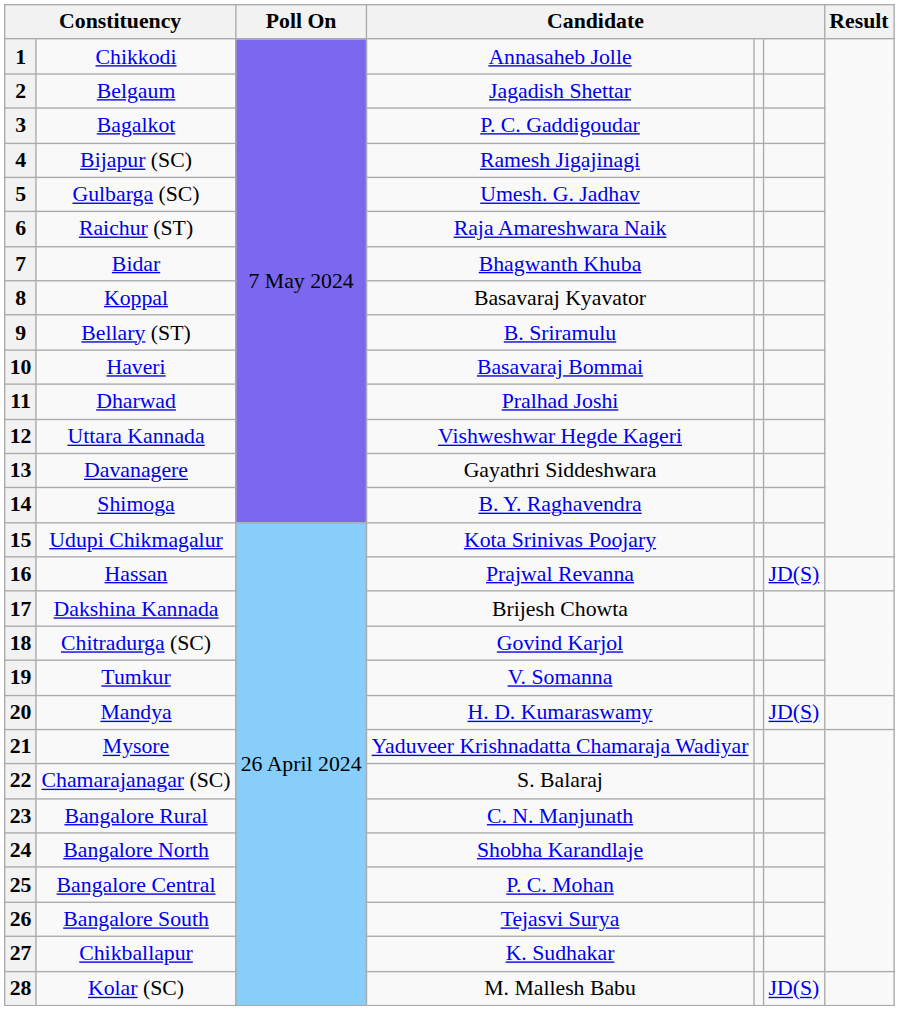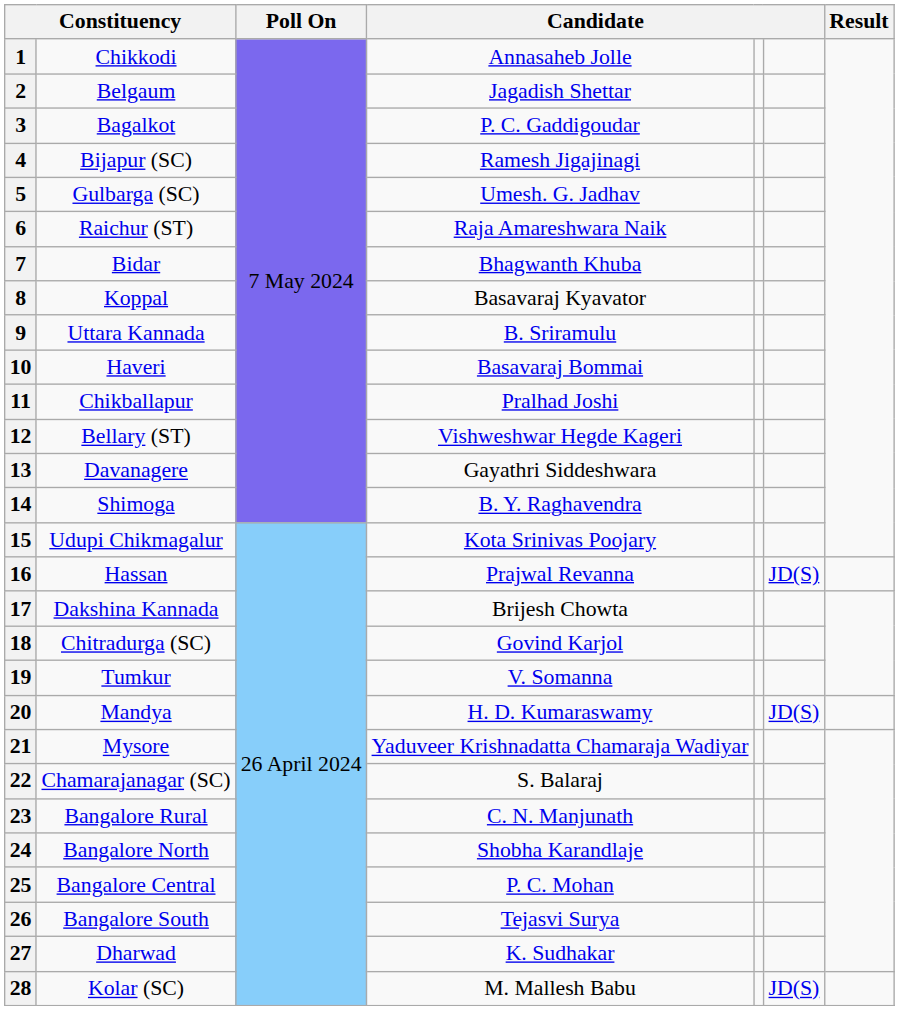9 | column 2: Bellary (ST) -> Uttara Kannada
11 | column 2: Dharwad -> Chikballapur
12 | column 2: Uttara Kannada -> Bellary (ST)
27 | column 2: Chikballapur -> Dharwad
